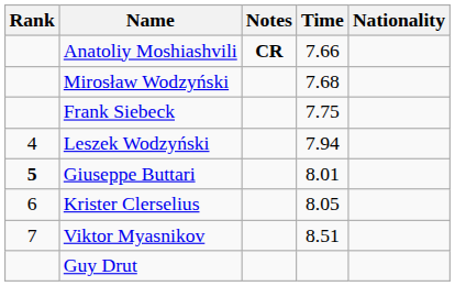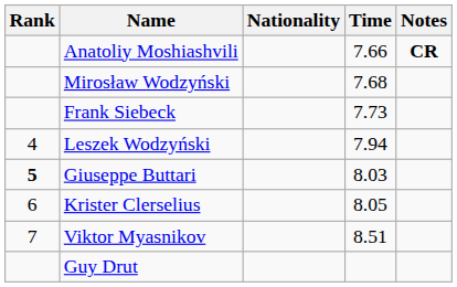columns swapped: Nationality <-> Notes
Frank Siebeck | Time: 7.75 -> 7.73
Giuseppe Buttari | Time: 8.01 -> 8.03
